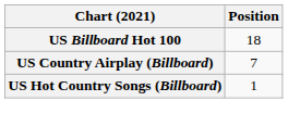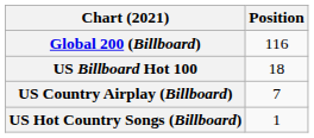+ row: Global 200 (Billboard) | 116
